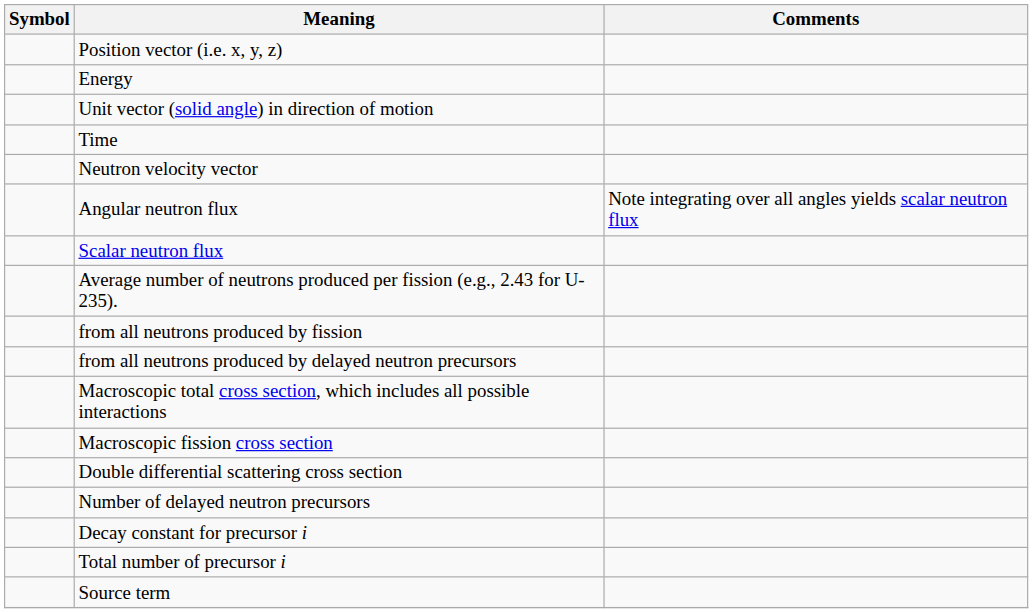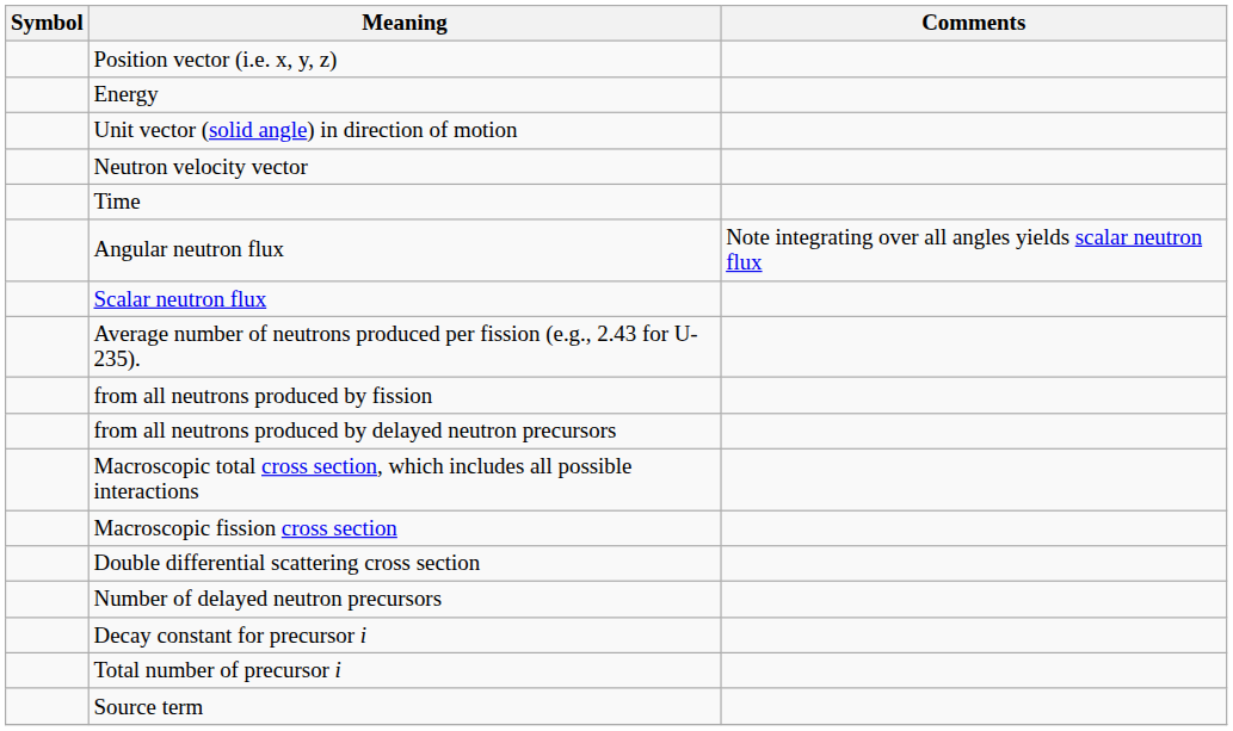rows swapped: Time <-> Neutron velocity vector
